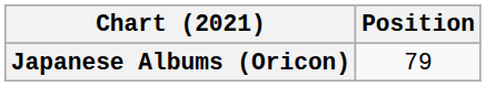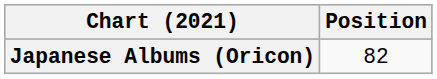Japanese Albums (Oricon) | Position: 79 -> 82
